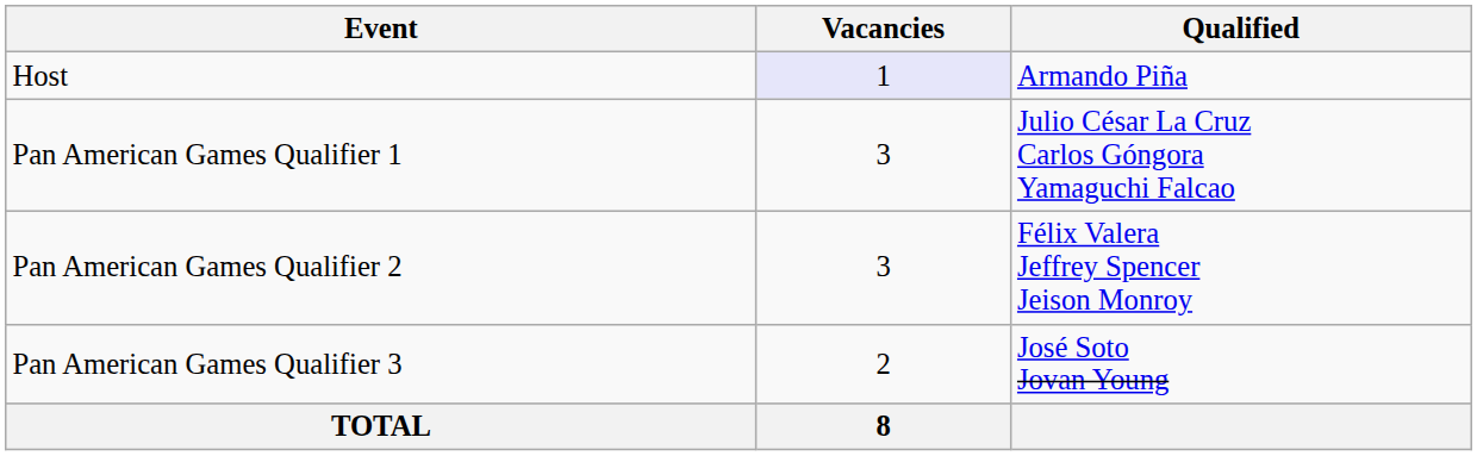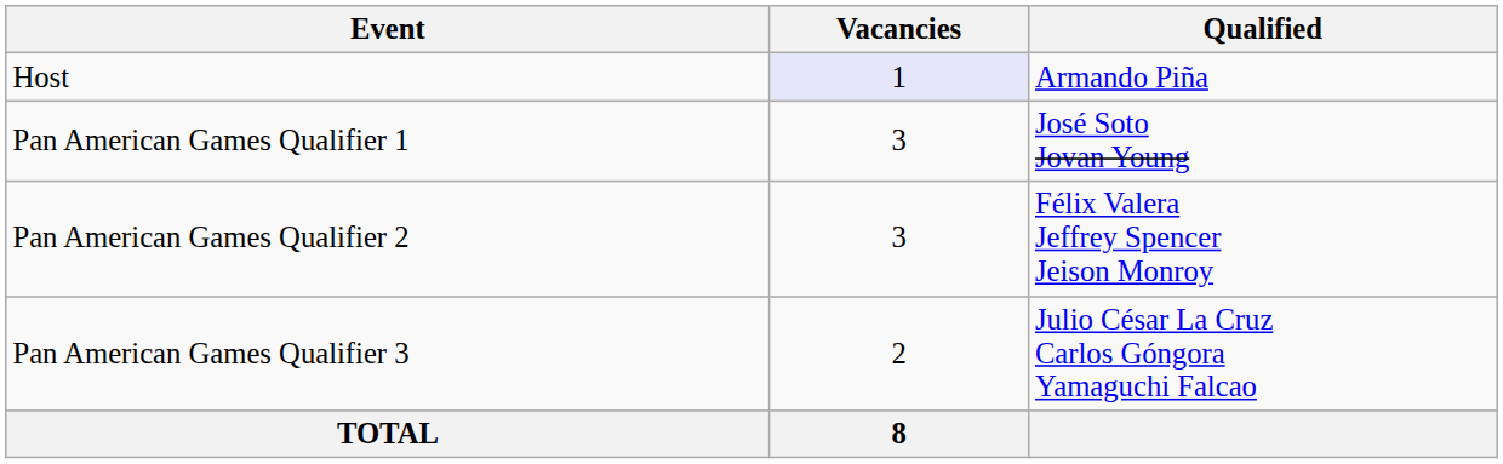Pan American Games Qualifier 1 | Qualified: Julio César La Cruz Carlos Góngora Yamaguchi Falcao -> José Soto Jovan Young
Pan American Games Qualifier 3 | Qualified: José Soto Jovan Young -> Julio César La Cruz Carlos Góngora Yamaguchi Falcao
